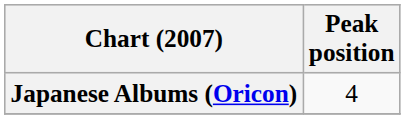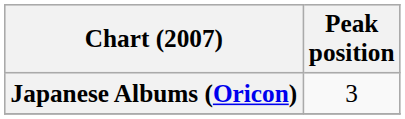Japanese Albums (Oricon) | Peak position: 4 -> 3
